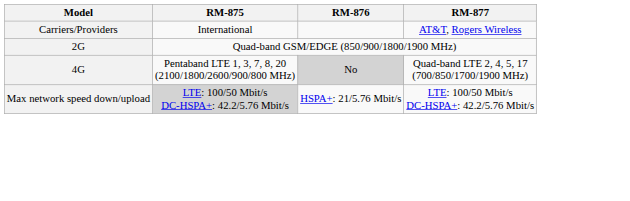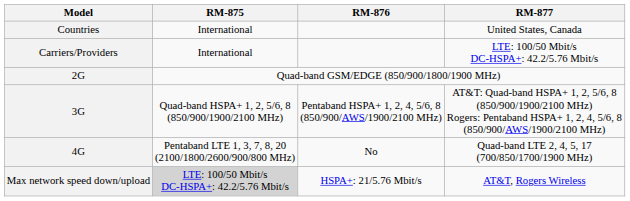+ row: Countries | International | United States, Canada
Carriers/Providers | RM-877: AT&T, Rogers Wireless -> LTE: 100/50 Mbit/s DC-HSPA+: 42.2/5.76 Mbit/s
+ row: 3G | Quad-band HSPA+ 1, 2, 5/6, 8 (850/900/1900/2100 MHz) | Pentaband HSPA+ 1, 2, 4, 5/6, 8 (850/900/AWS/1900/2100 MHz) | AT&T: Quad-band HSPA+ 1, 2, 5/6, 8 (850/900/1900/2100 MHz) Rogers: Pentaband HSPA+ 1, 2, 4, 5/6, 8 (850/900/AWS/1900/2100 MHz)
4G | RM-876: lightgrey background -> no background
Max network speed down/upload | RM-877: LTE: 100/50 Mbit/s DC-HSPA+: 42.2/5.76 Mbit/s -> AT&T, Rogers Wireless
